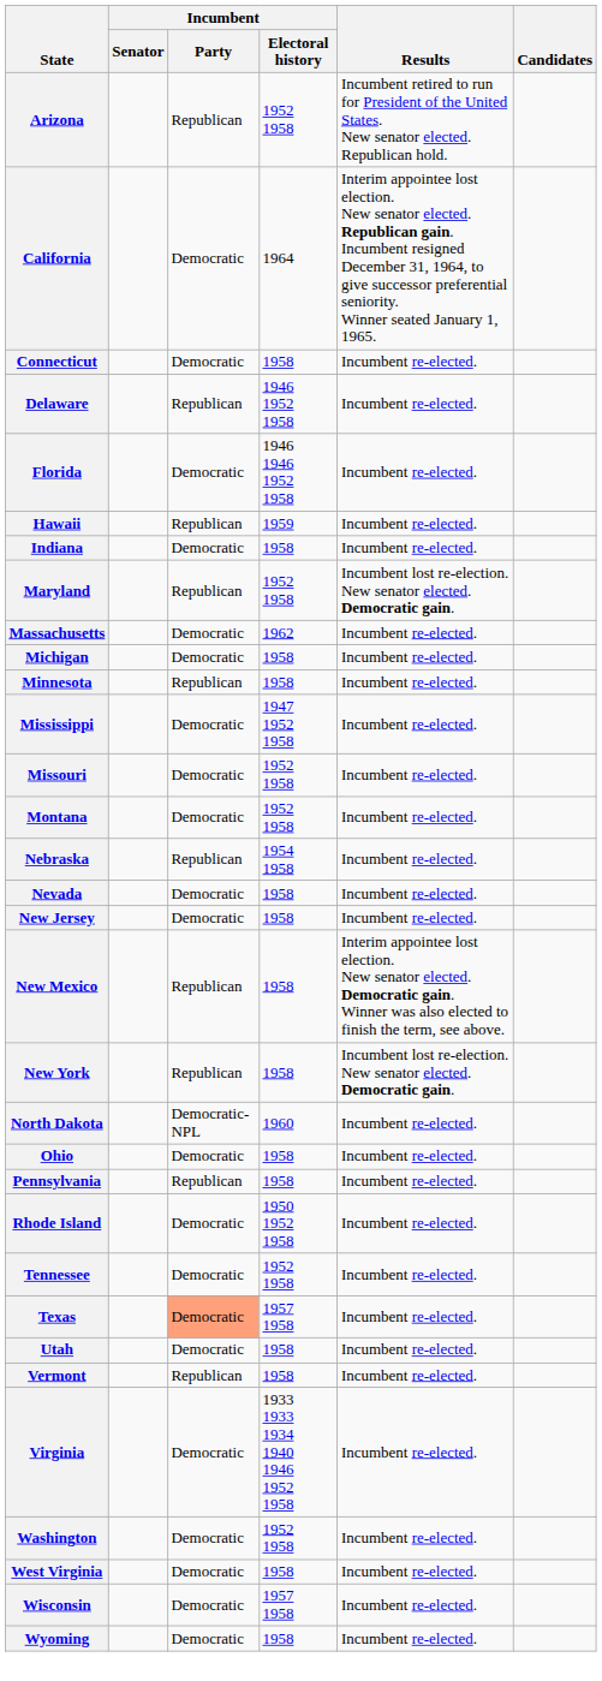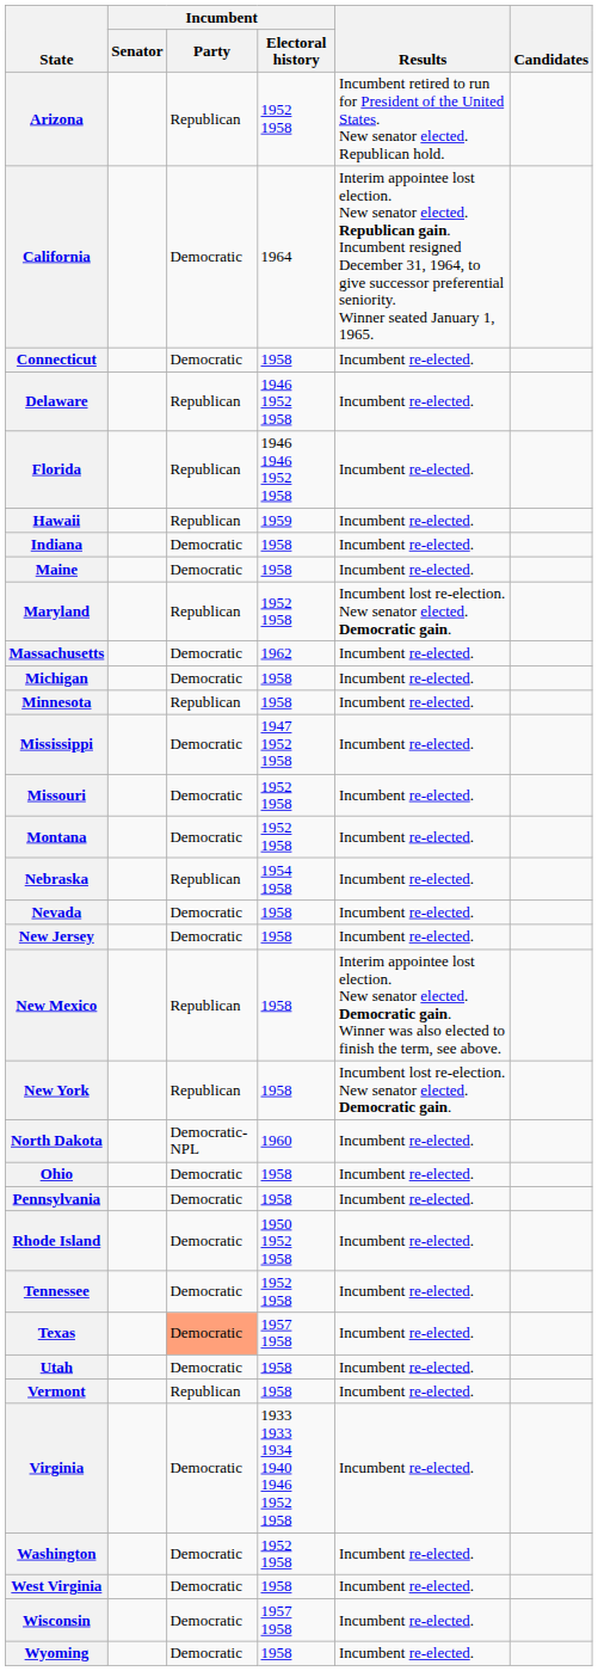Florida | Incumbent / Party: Democratic -> Republican
+ row: Maine | Democratic | 1958 | Incumbent re-elected.
Pennsylvania | Incumbent / Party: Republican -> Democratic
